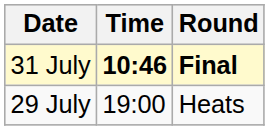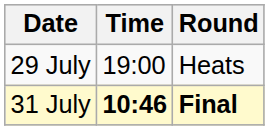rows swapped: 29 July <-> 31 July
